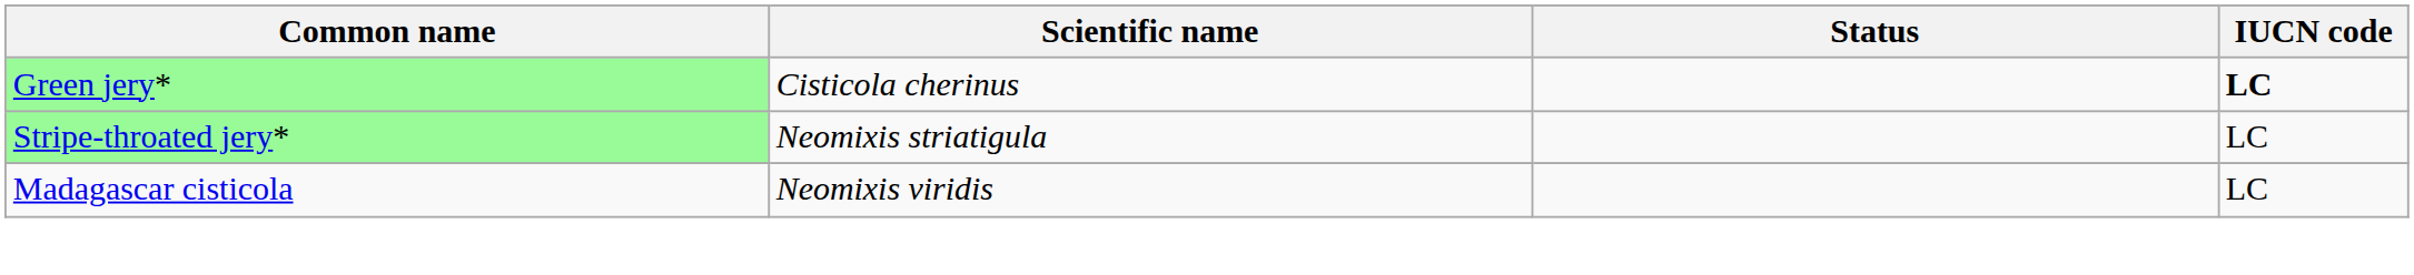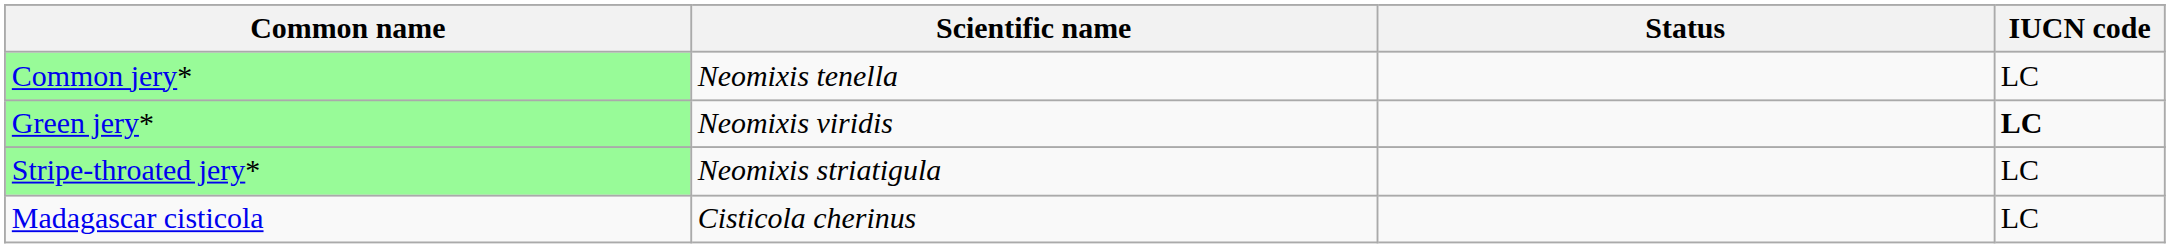+ row: Common jery* | Neomixis tenella | LC
Green jery* | Scientific name: Cisticola cherinus -> Neomixis viridis
Madagascar cisticola | Scientific name: Neomixis viridis -> Cisticola cherinus
